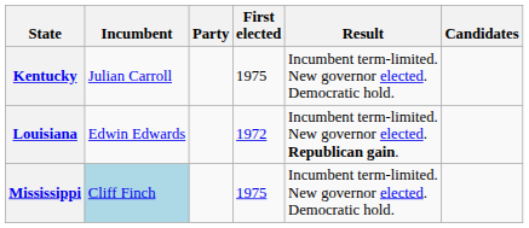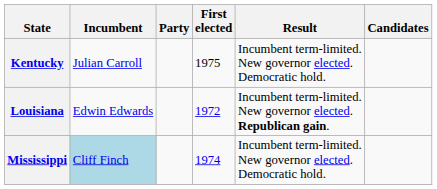Mississippi | First elected: 1975 -> 1974
